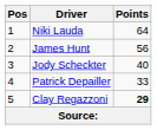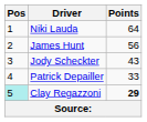Jody Scheckter | Points: 40 -> 43
Clay Regazzoni | Pos: no background -> paleturquoise background
